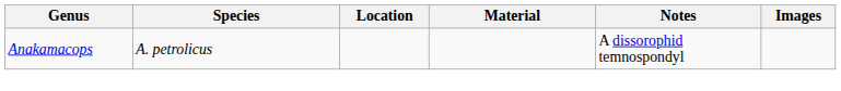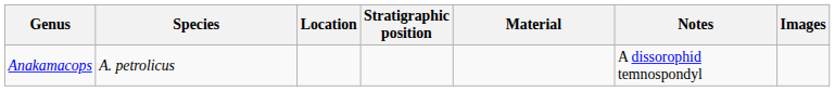+ column: Stratigraphic position
